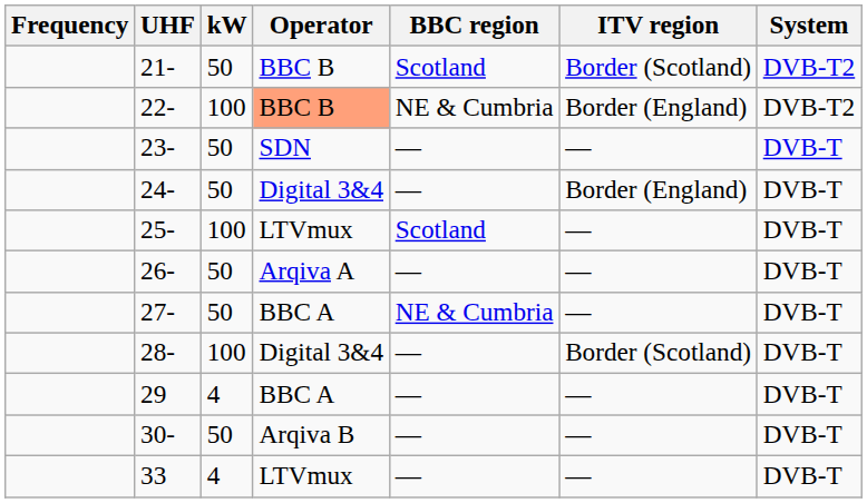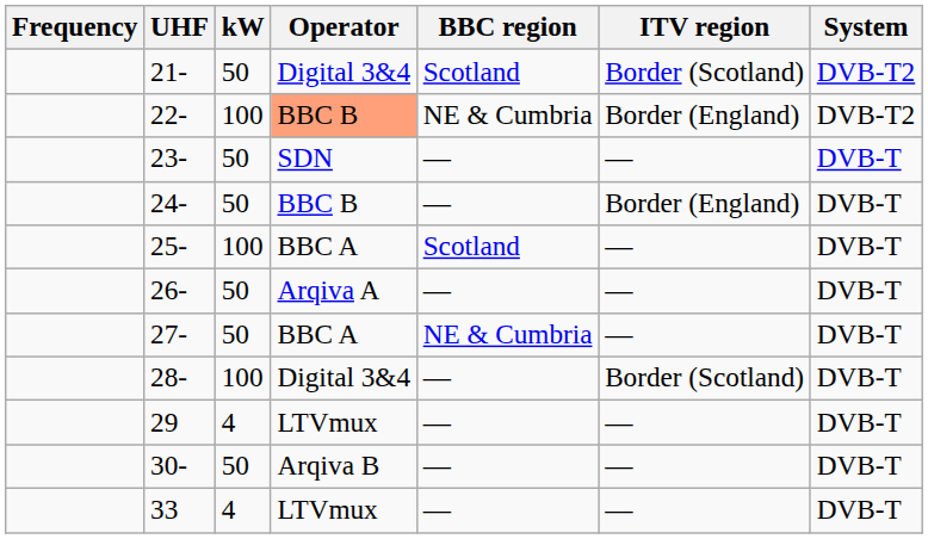21- | Operator: BBC B -> Digital 3&4
24- | Operator: Digital 3&4 -> BBC B
25- | Operator: LTVmux -> BBC A
29 | Operator: BBC A -> LTVmux
